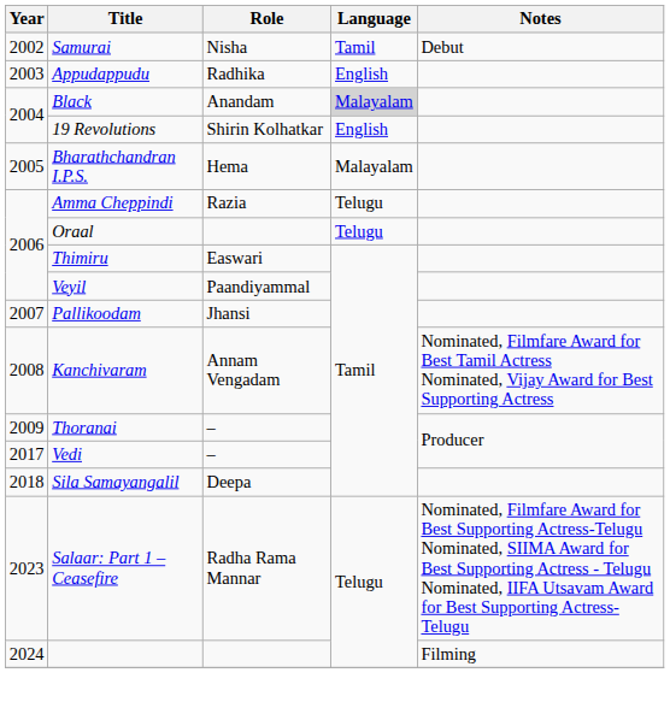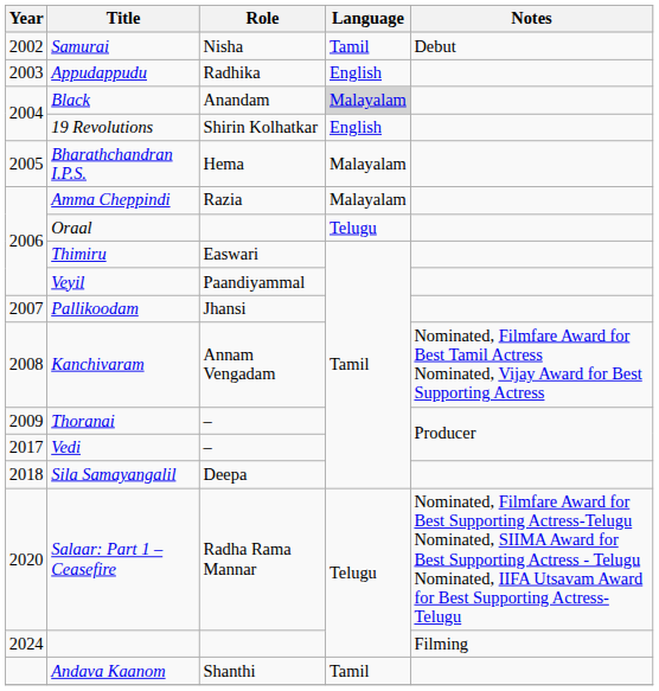Amma Cheppindi | Language: Telugu -> Malayalam
Salaar: Part 1 – Ceasefire | Year: 2023 -> 2020
+ row: Andava Kaanom | Shanthi | Tamil
